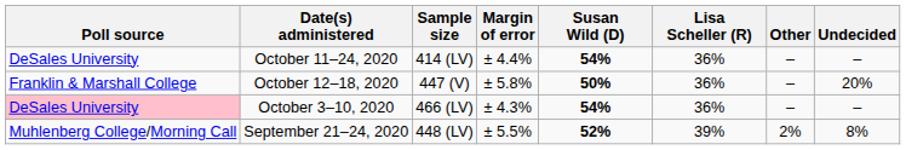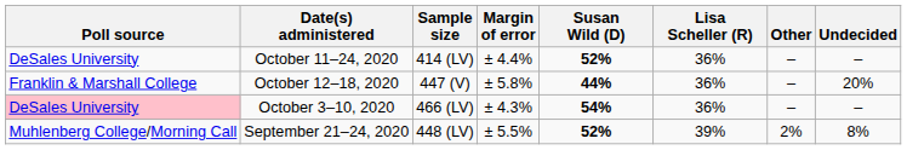October 11–24, 2020 | Susan Wild (D): 54% -> 52%
October 12–18, 2020 | Susan Wild (D): 50% -> 44%
